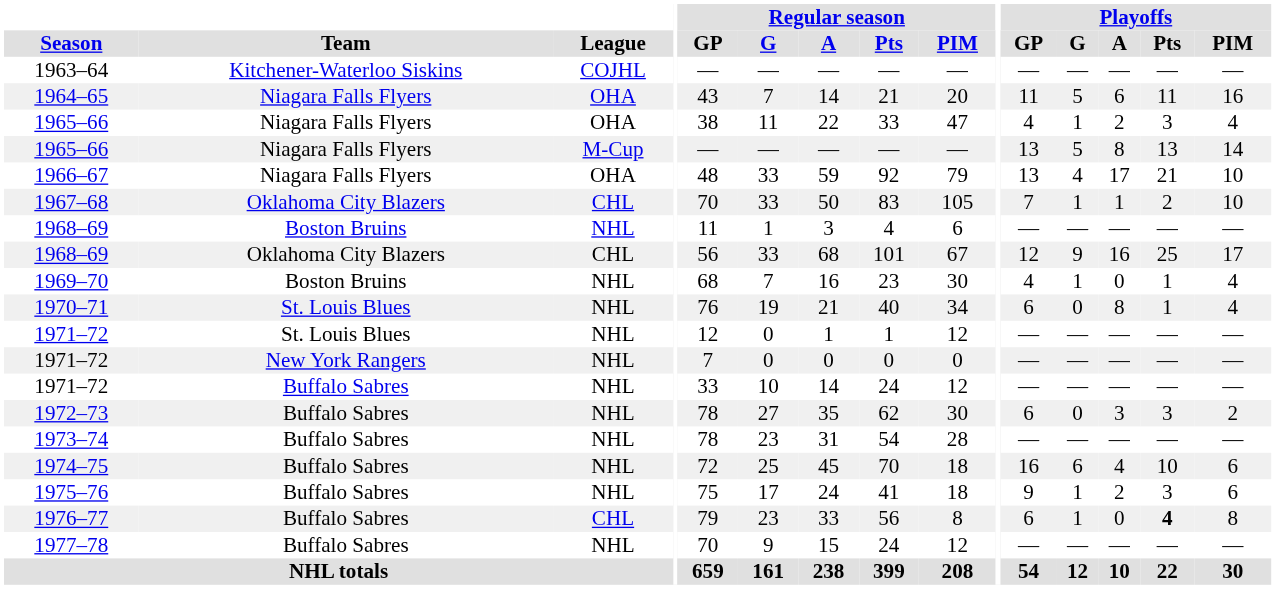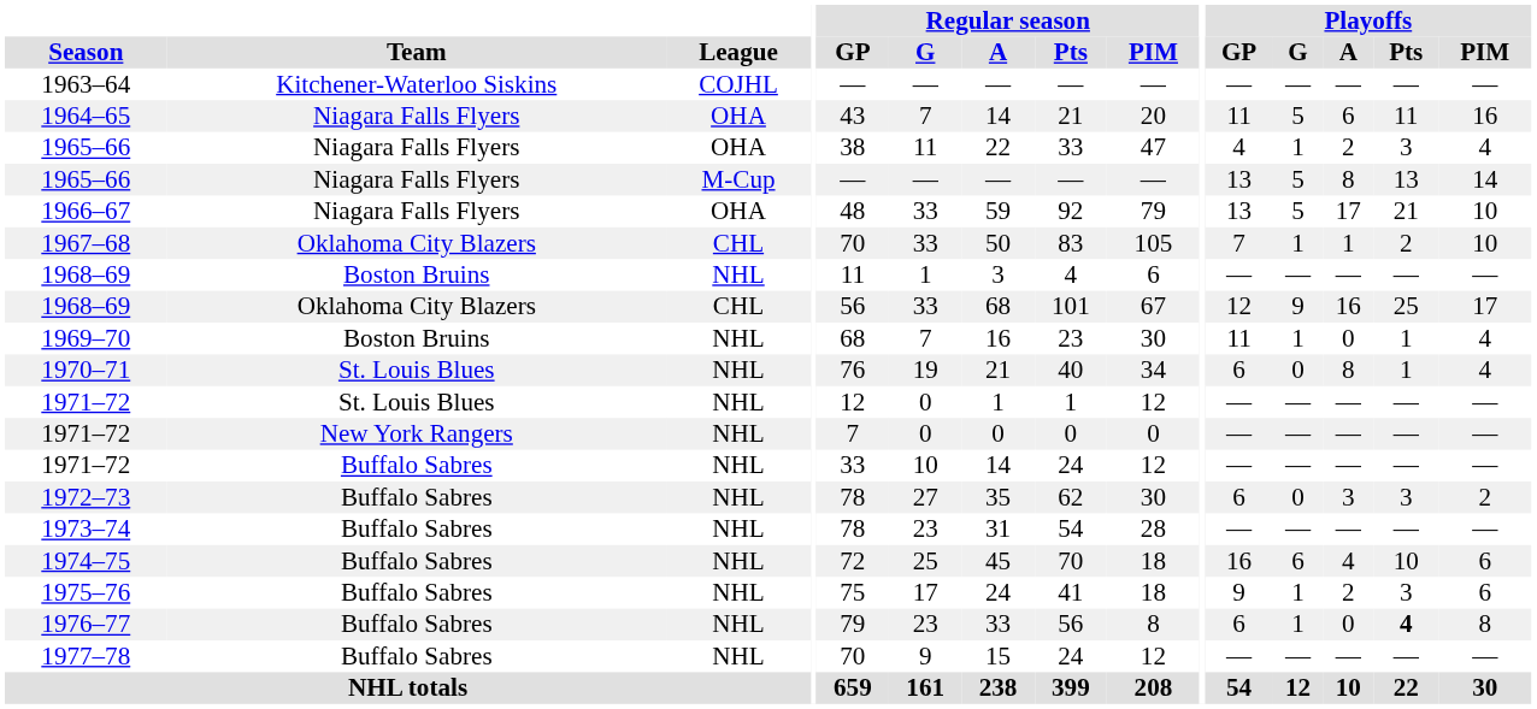1966–67 | Playoffs / G: 4 -> 5
1969–70 | Playoffs / GP: 4 -> 11
1976–77 | League: CHL -> NHL
